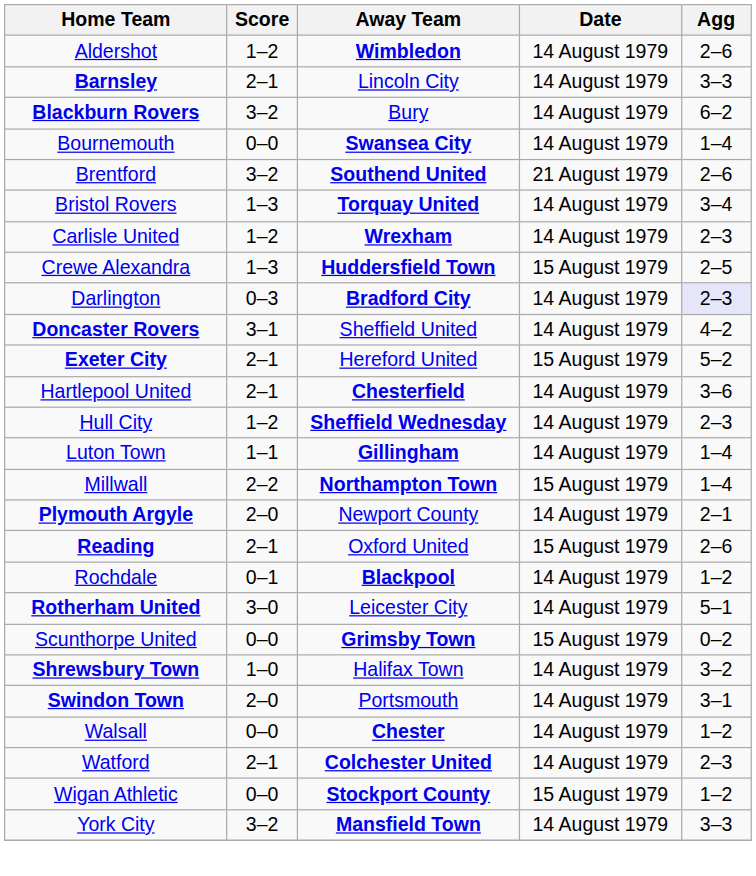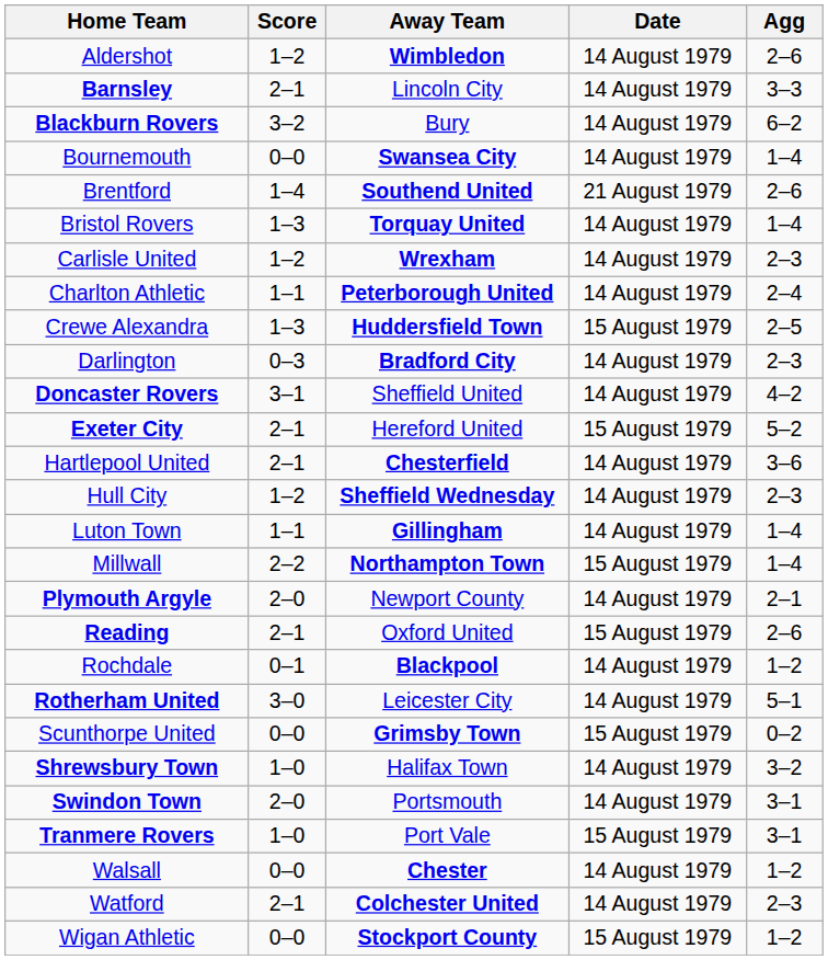Brentford | Score: 3–2 -> 1–4
Bristol Rovers | Agg: 3–4 -> 1–4
+ row: Charlton Athletic | 1–1 | Peterborough United | 14 August 1979 | 2–4
Darlington | Agg: lavender background -> no background
+ row: Tranmere Rovers | 1–0 | Port Vale | 15 August 1979 | 3–1
- row: York City | 3–2 | Mansfield Town | 14 August 1979 | 3–3
